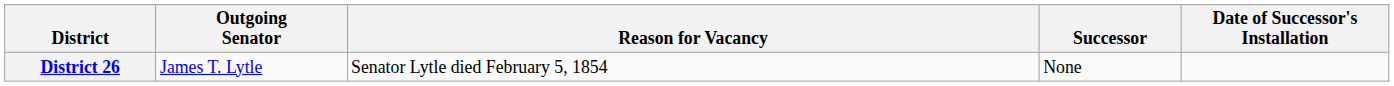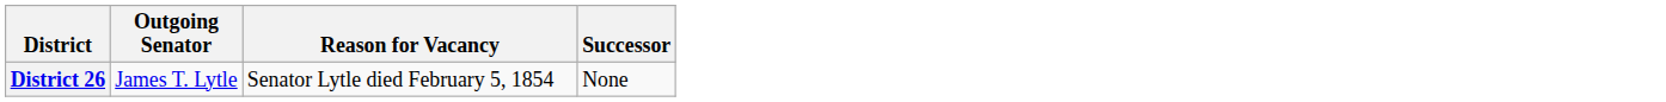- column: Date of Successor's Installation
